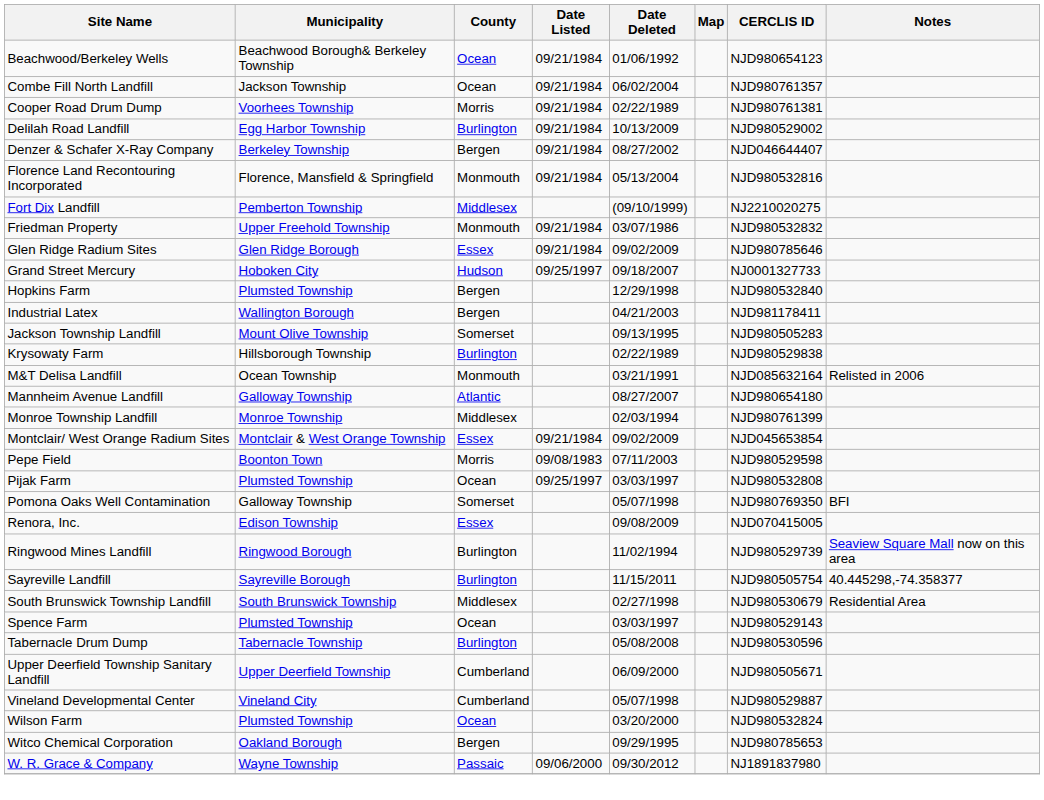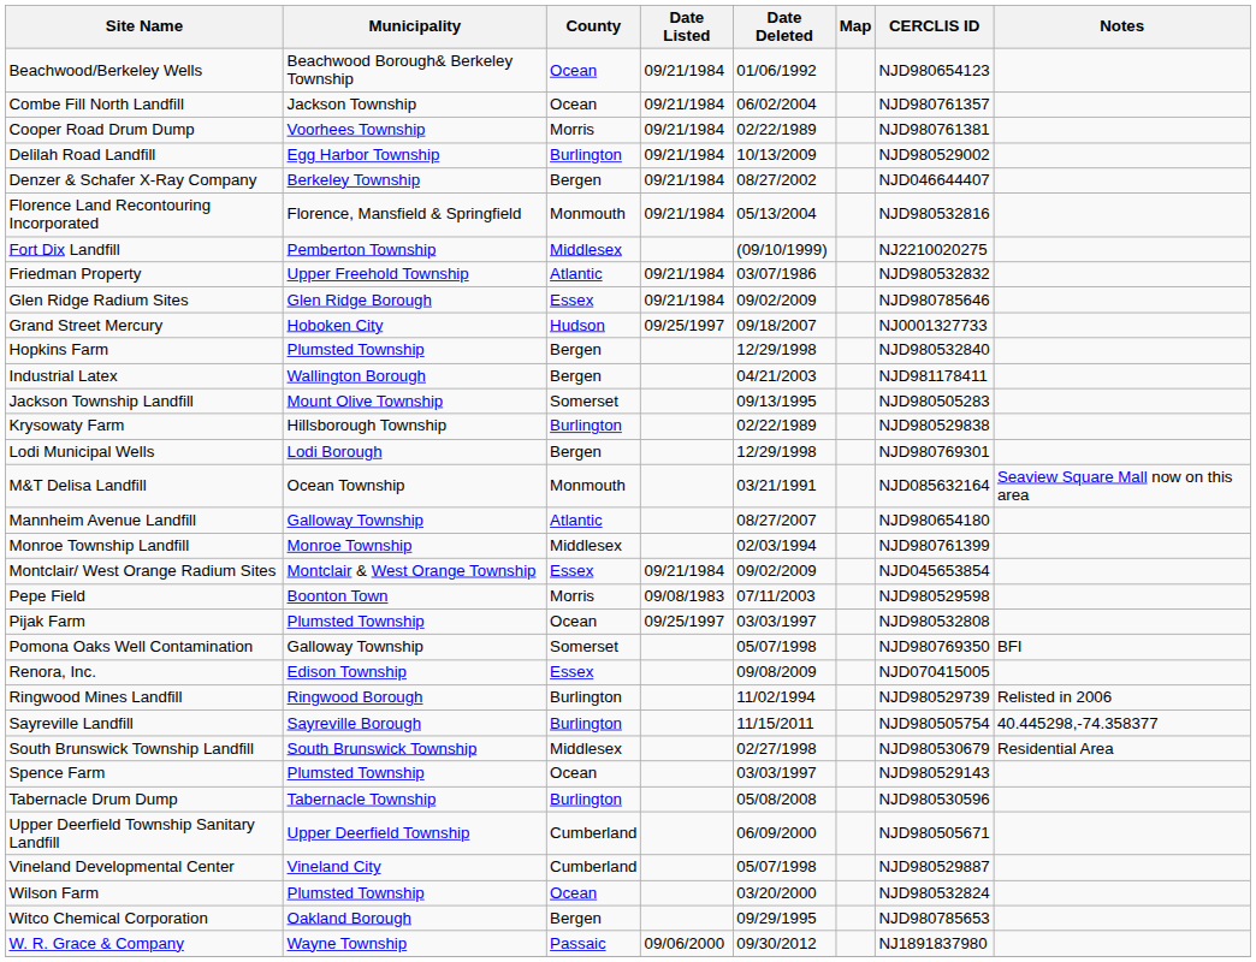Friedman Property | County: Monmouth -> Atlantic
+ row: Lodi Municipal Wells | Lodi Borough | Bergen | 12/29/1998 | NJD980769301
M&T Delisa Landfill | Notes: Relisted in 2006 -> Seaview Square Mall now on this area
Ringwood Mines Landfill | Notes: Seaview Square Mall now on this area -> Relisted in 2006
